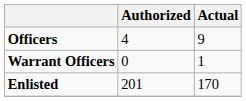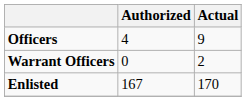Warrant Officers | Actual: 1 -> 2
Enlisted | Authorized: 201 -> 167
